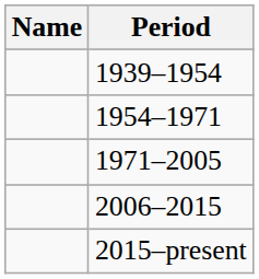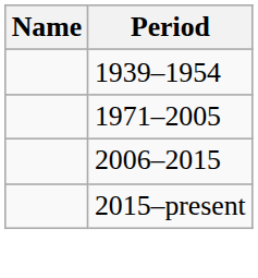- row: 1954–1971
